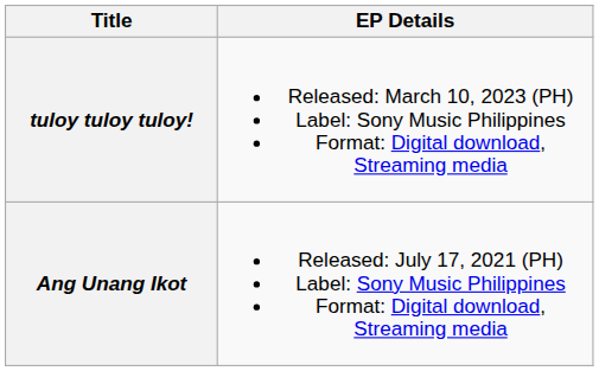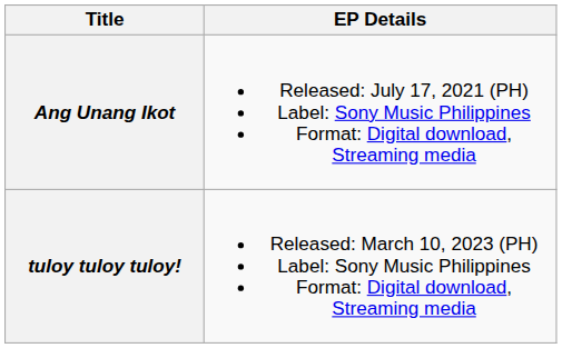rows swapped: Ang Unang Ikot <-> tuloy tuloy tuloy!
